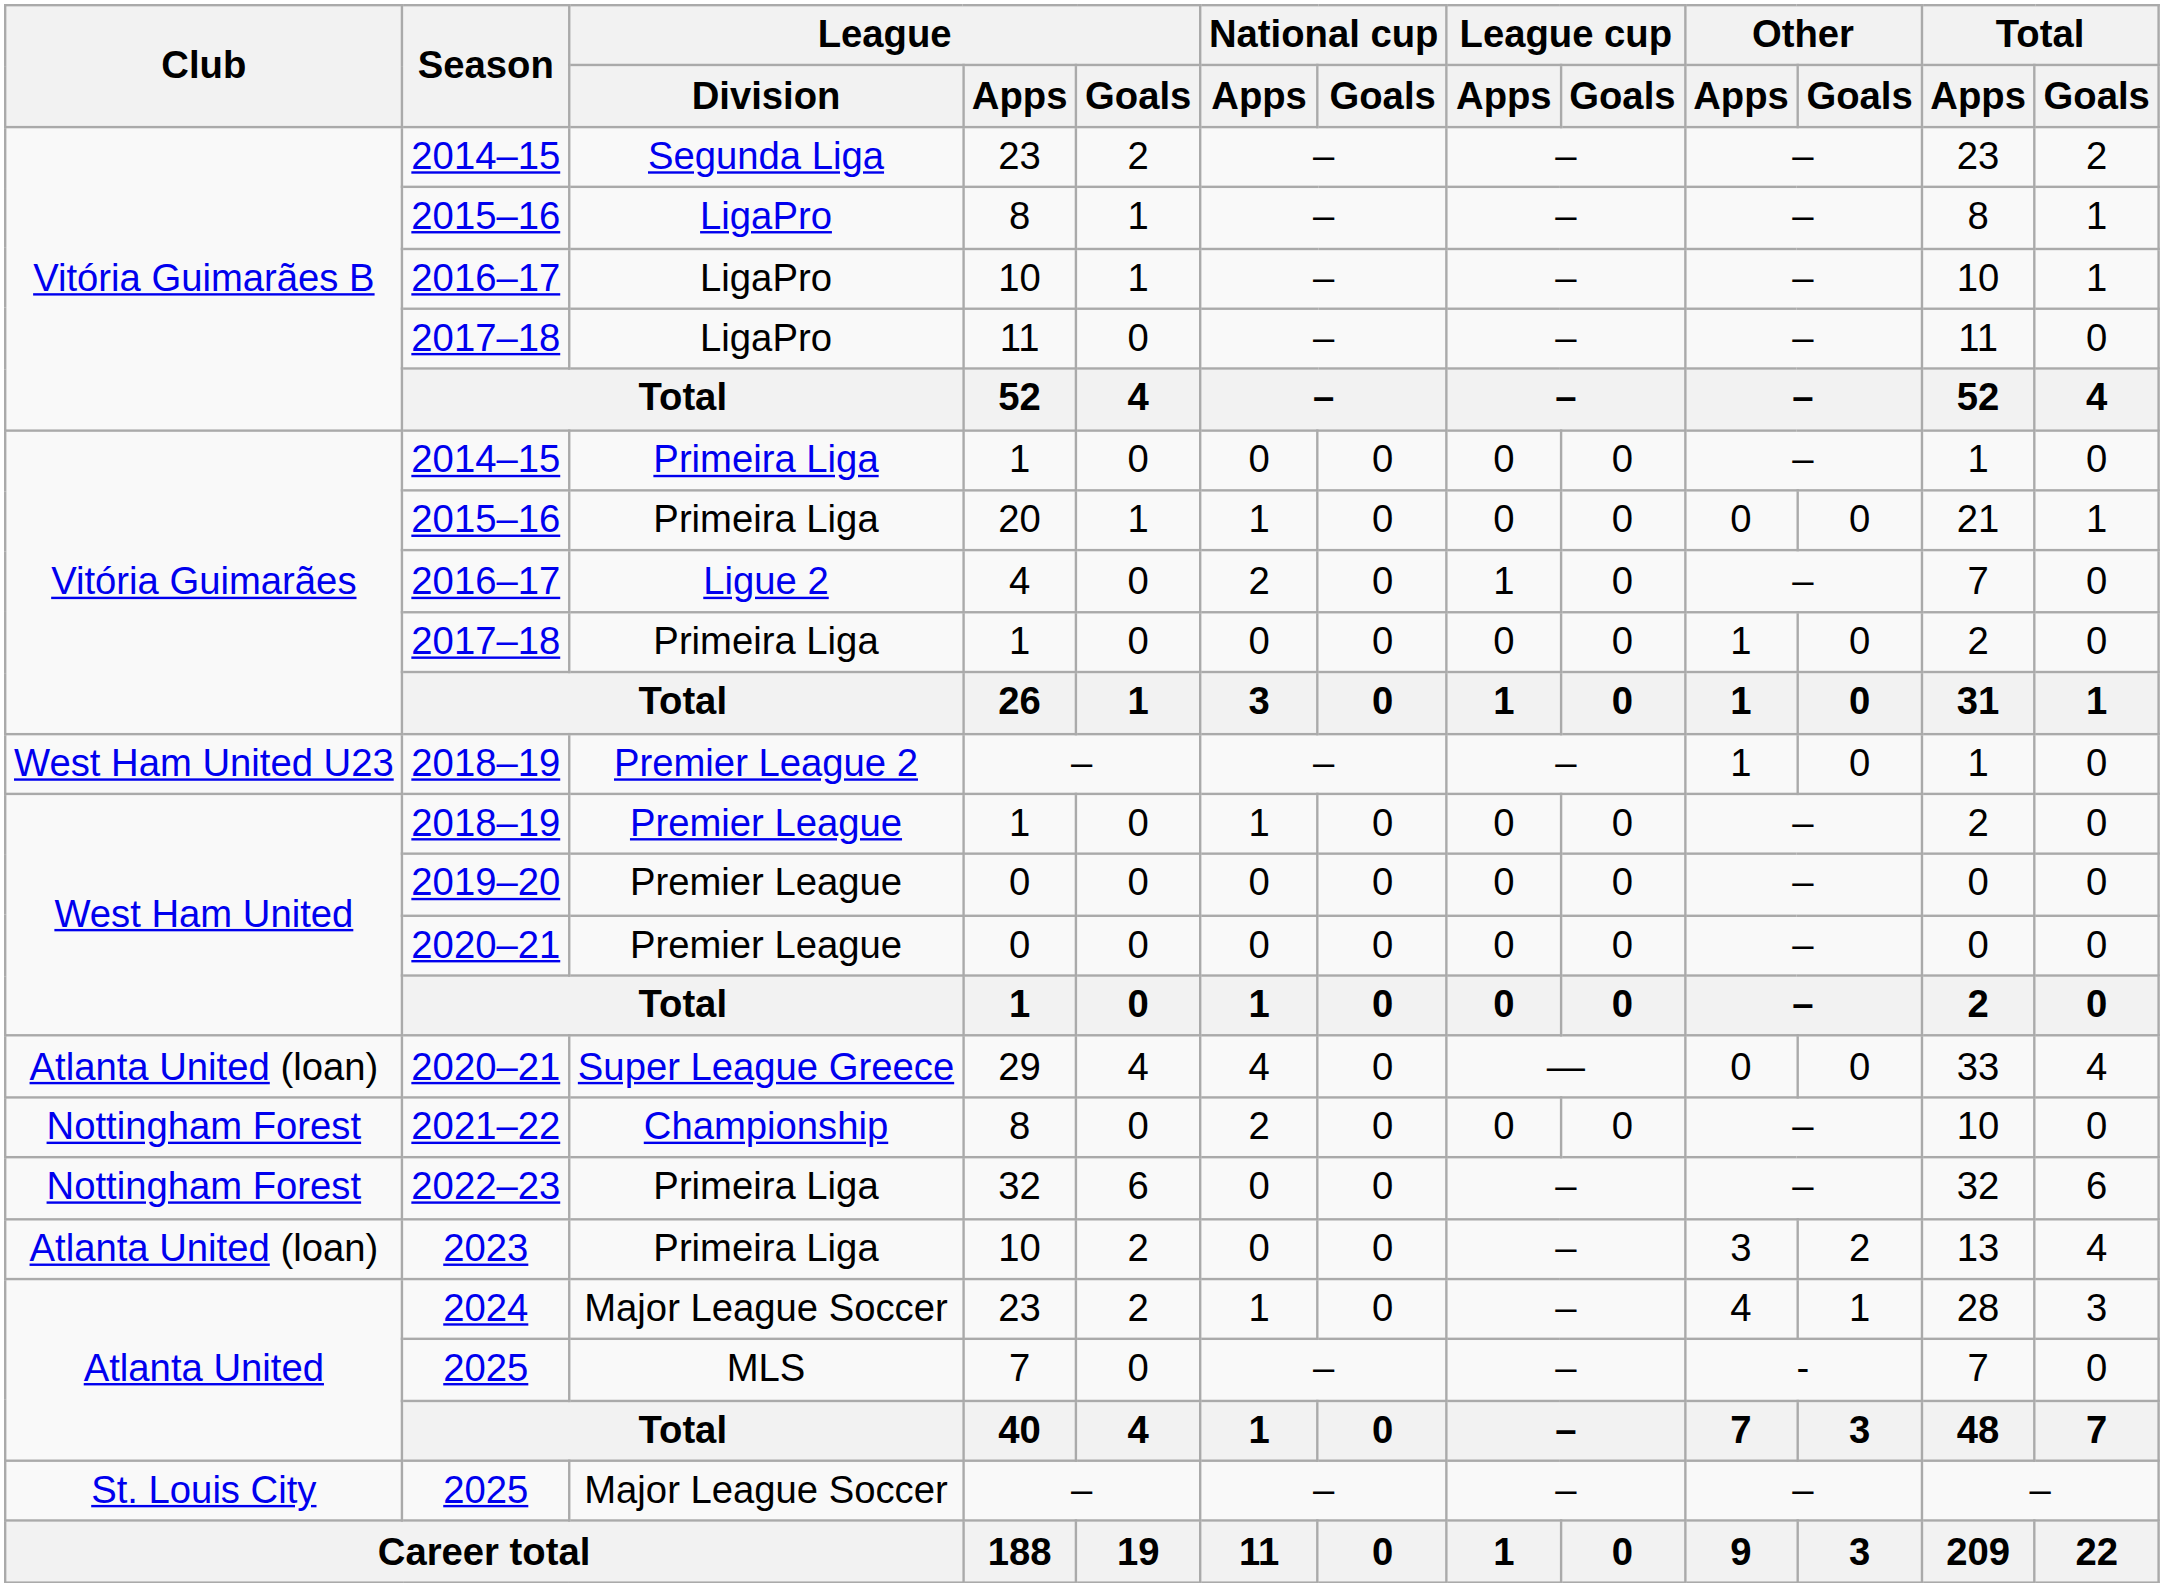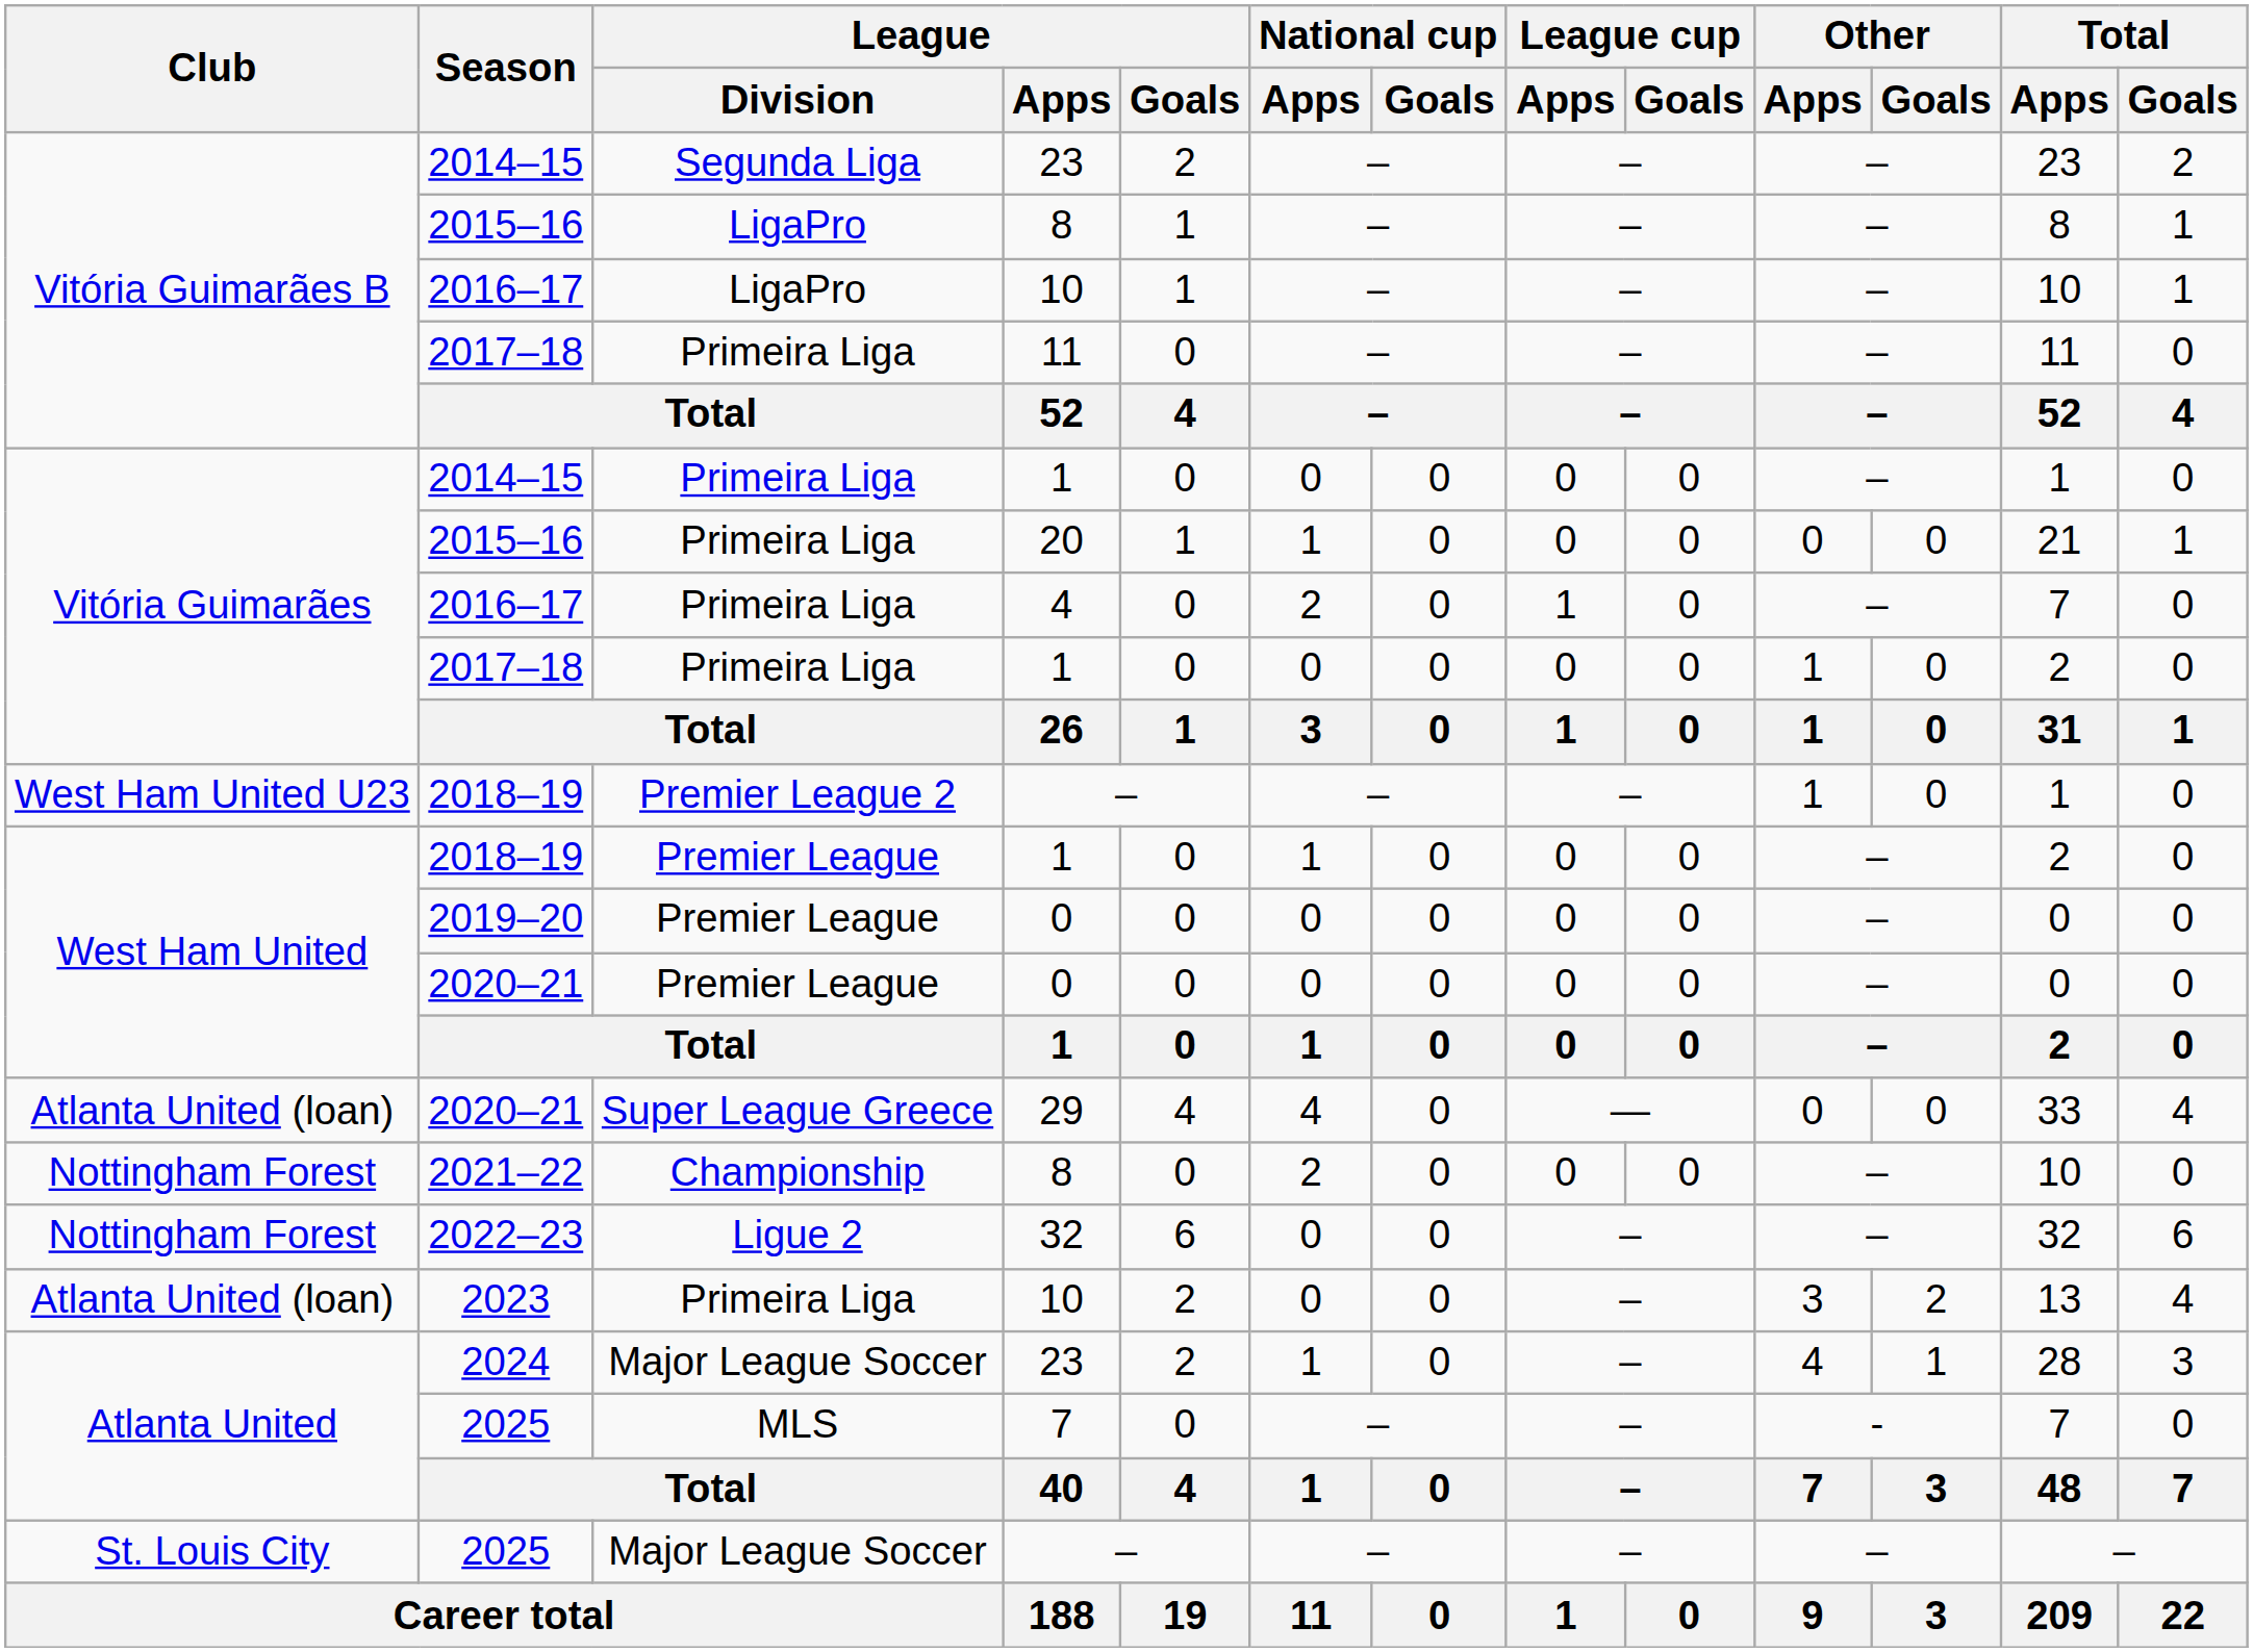2017–18 / 11 | League / Division: LigaPro -> Primeira Liga
2016–17 / 4 | League / Division: Ligue 2 -> Primeira Liga
2022–23 | League / Division: Primeira Liga -> Ligue 2
